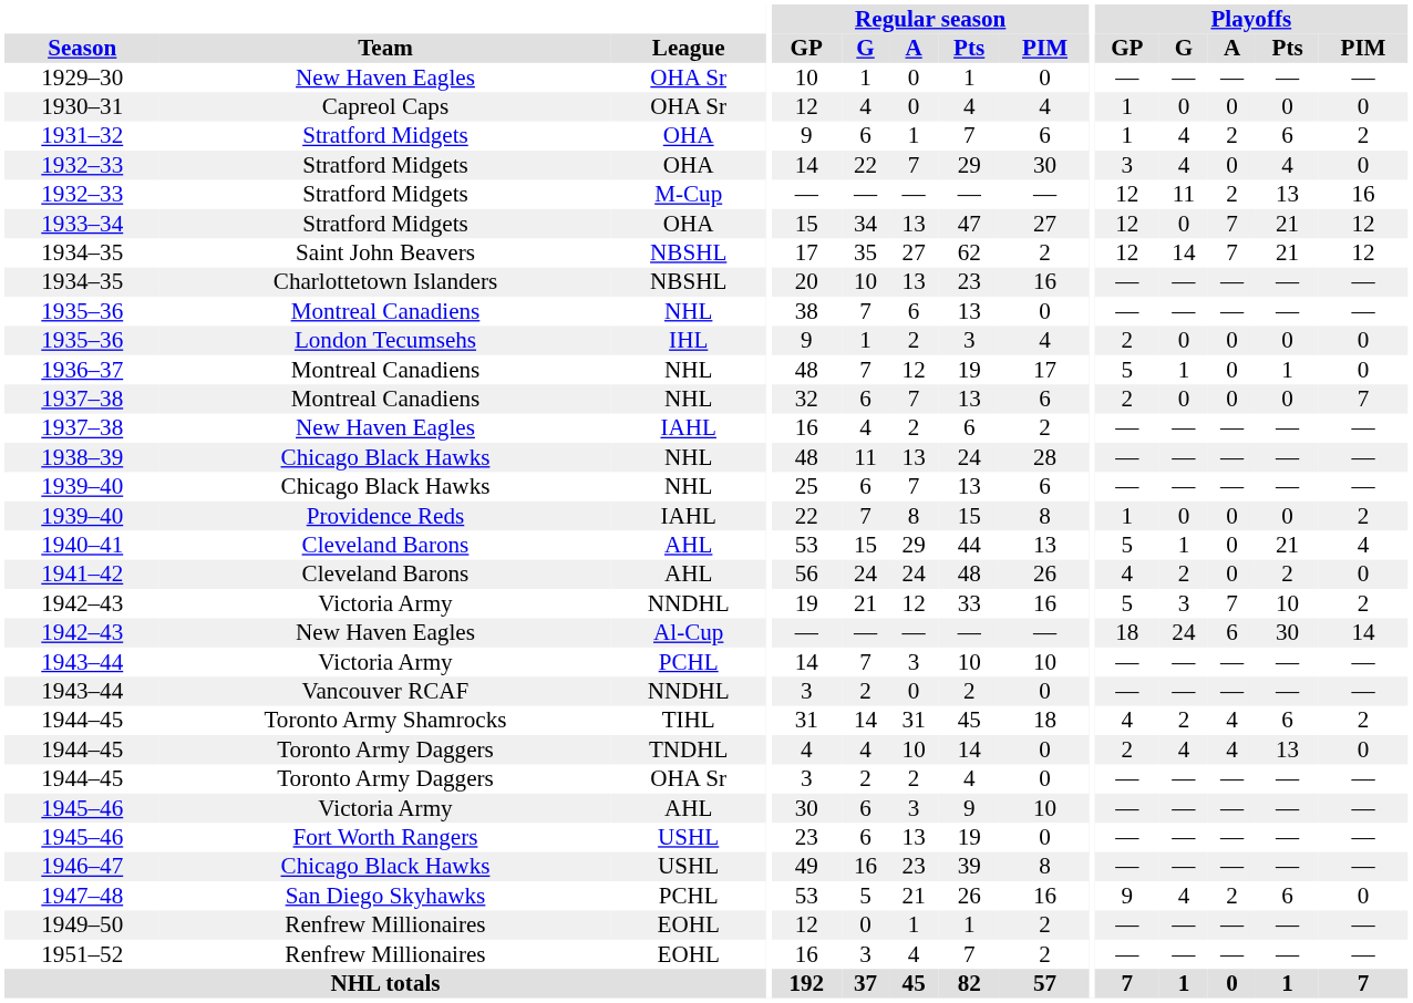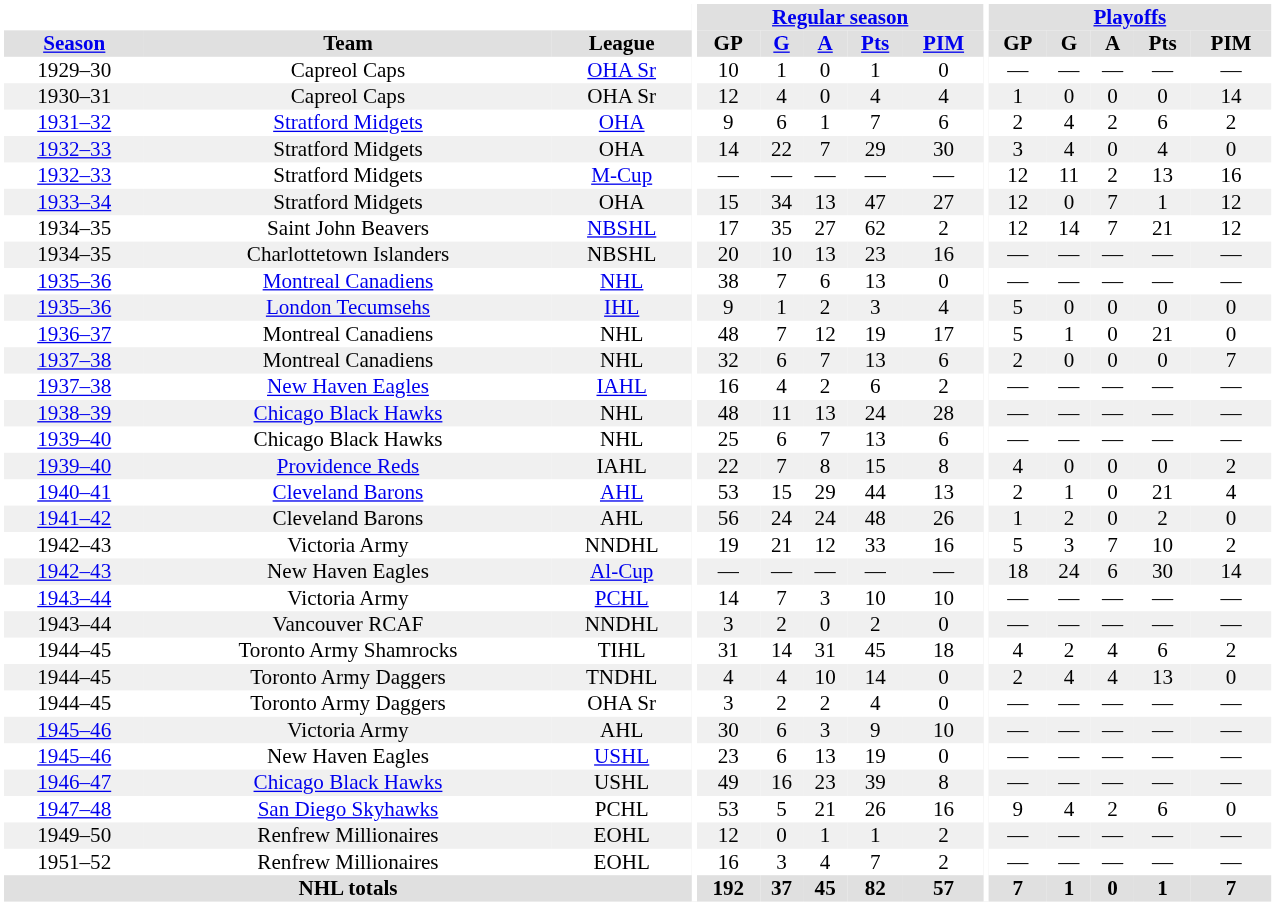1929–30 | Team: New Haven Eagles -> Capreol Caps
1930–31 | Playoffs / PIM: 0 -> 14
1931–32 | Playoffs / GP: 1 -> 2
1933–34 | Playoffs / Pts: 21 -> 1
1935–36 / IHL | Playoffs / GP: 2 -> 5
1936–37 | Playoffs / Pts: 1 -> 21
1939–40 / IAHL | Playoffs / GP: 1 -> 4
1940–41 | Playoffs / GP: 5 -> 2
1941–42 | Playoffs / GP: 4 -> 1
1945–46 / USHL | Team: Fort Worth Rangers -> New Haven Eagles
